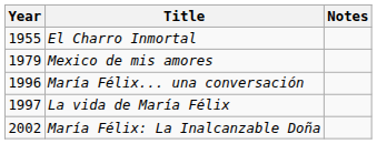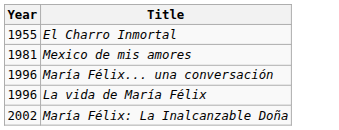- column: Notes
Mexico de mis amores | Year: 1979 -> 1981
La vida de María Félix | Year: 1997 -> 1996
